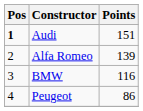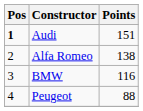Alfa Romeo | Points: 139 -> 138
Peugeot | Points: 86 -> 88
